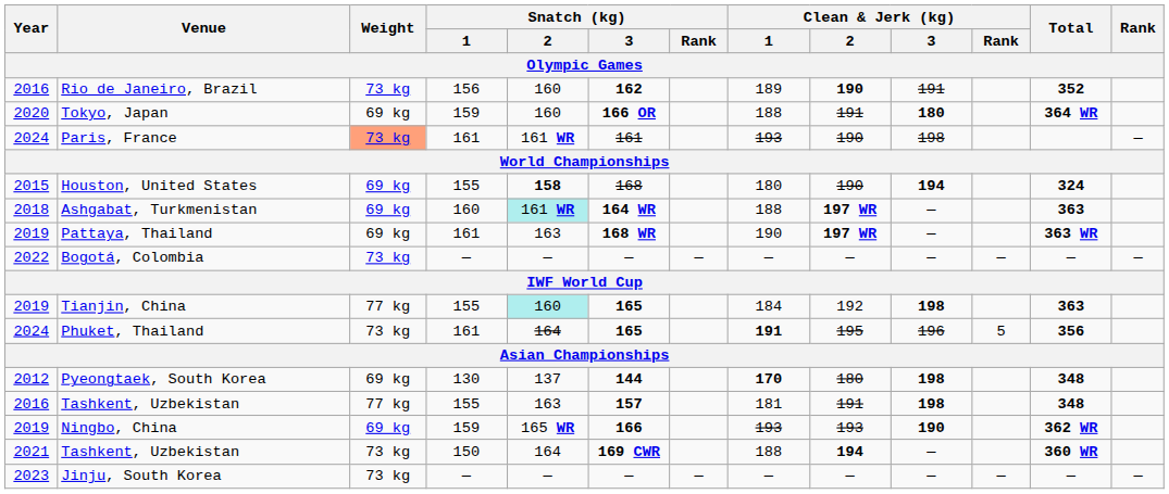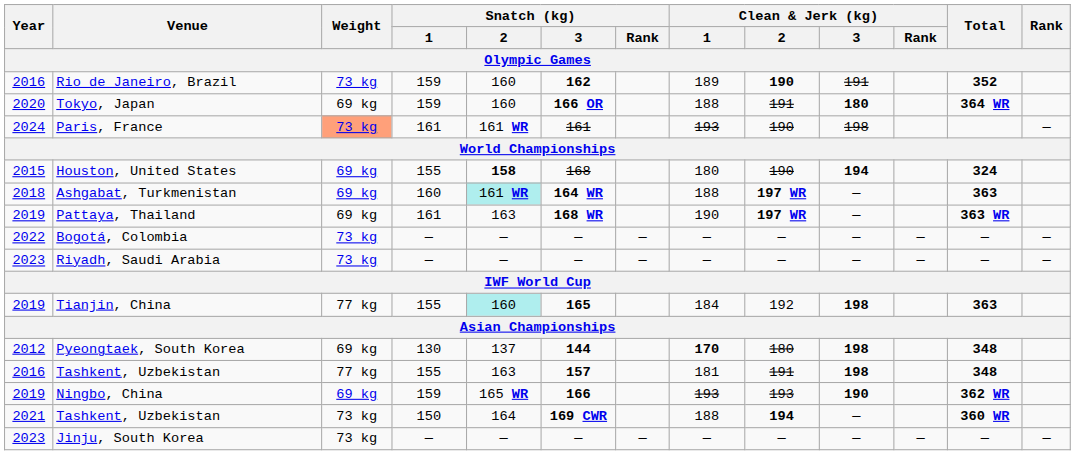Rio de Janeiro, Brazil | Snatch (kg) / 1: 156 -> 159
+ row: 2023 | Riyadh, Saudi Arabia | 73 kg | — | — | — | — | — | — | — | — | — | —
- row: 2024 | Phuket, Thailand | 73 kg | 161 | 164 | 165 | 191 | 195 | 196 | 5 | 356
